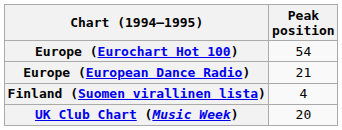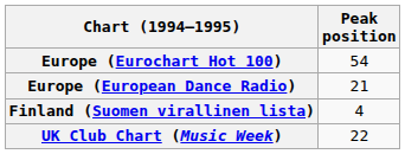UK Club Chart (Music Week) | Peak position: 20 -> 22
